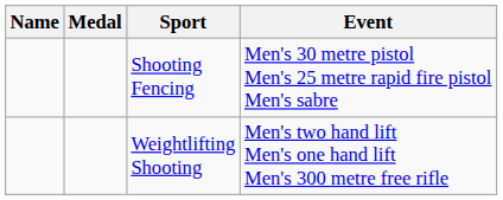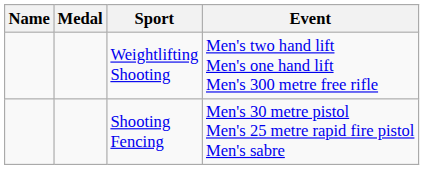rows swapped: Weightlifting Shooting <-> Shooting Fencing
